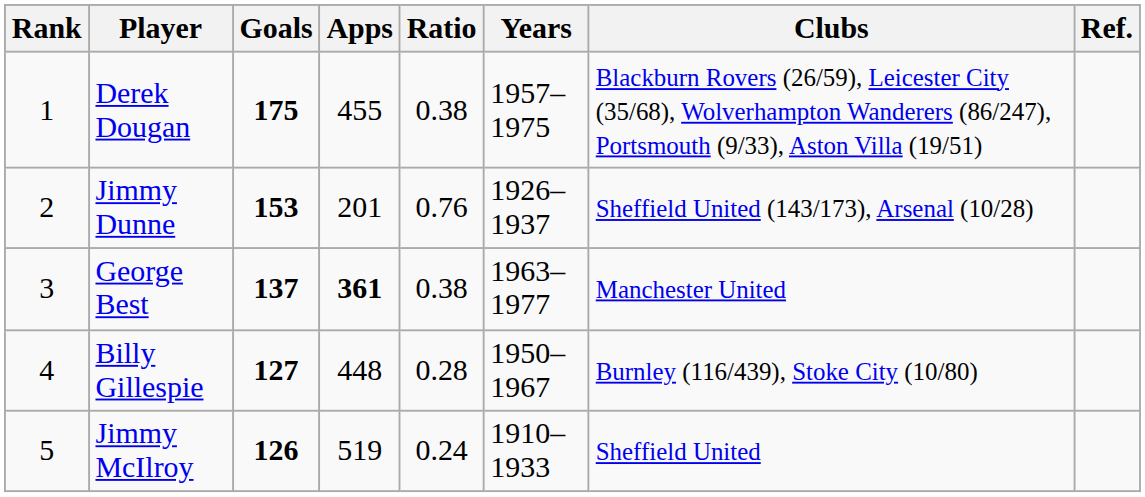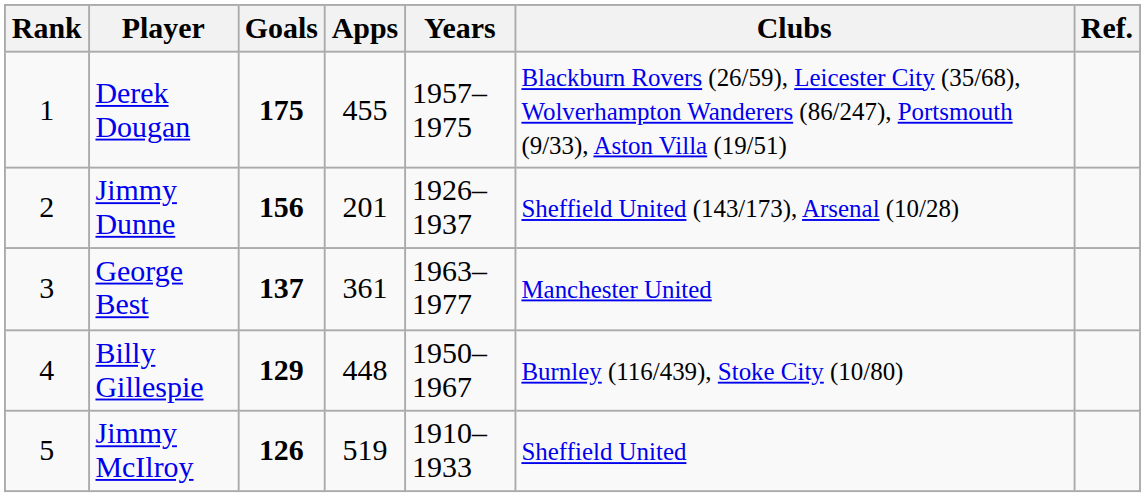- column: Ratio | 0.38 | 0.76 | 0.38 | 0.28 | 0.24
Jimmy Dunne | Goals: 153 -> 156
George Best | Apps: bold -> normal
Billy Gillespie | Goals: 127 -> 129
